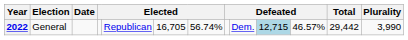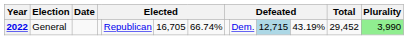2022 | column 7: 56.74% -> 66.74%
2022 | column 11: 46.57% -> 43.19%
2022 | Total: 29,442 -> 29,452
2022 | Plurality: no background -> lightgreen background
